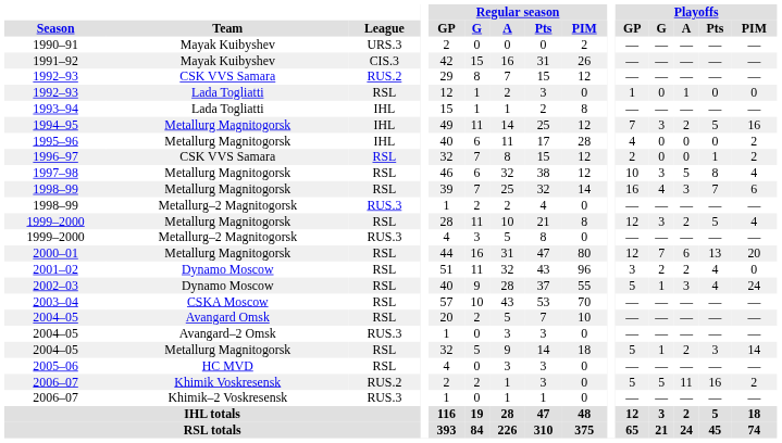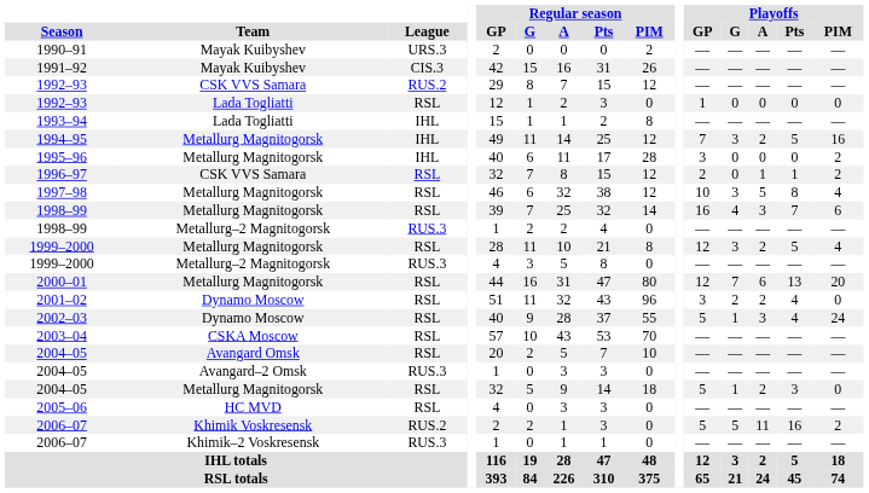1992–93 / Lada Togliatti | Playoffs / A: 1 -> 0
1995–96 | Playoffs / GP: 4 -> 3
1996–97 | Playoffs / A: 0 -> 1
2004–05 / Metallurg Magnitogorsk | Playoffs / PIM: 14 -> 0
